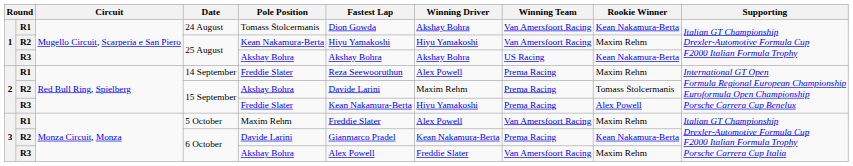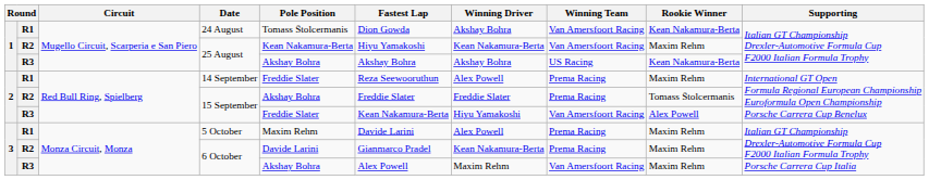R2 / 25 August | Winning Driver: Hiyu Yamakoshi -> Kean Nakamura-Berta
R2 / 15 September | Fastest Lap: Davide Larini -> Freddie Slater
R2 / 15 September | Winning Driver: Maxim Rehm -> Freddie Slater
R3 / 15 September | Winning Team: Prema Racing -> Van Amersfoort Racing
5 October | Fastest Lap: Freddie Slater -> Davide Larini
5 October | Winning Team: Van Amersfoort Racing -> Prema Racing
R2 / 6 October | Rookie Winner: Kean Nakamura-Berta -> Maxim Rehm
R3 / 6 October | Winning Driver: Freddie Slater -> Maxim Rehm
